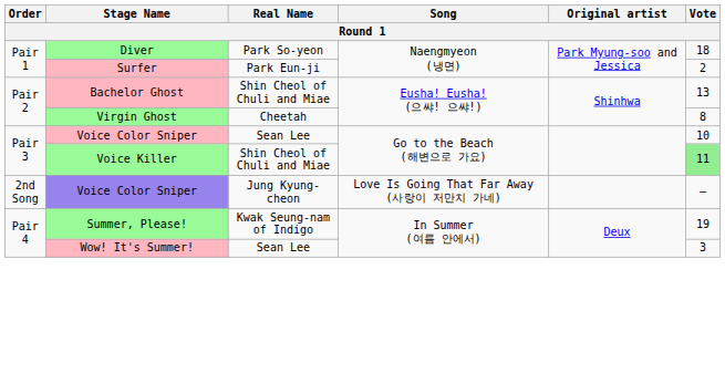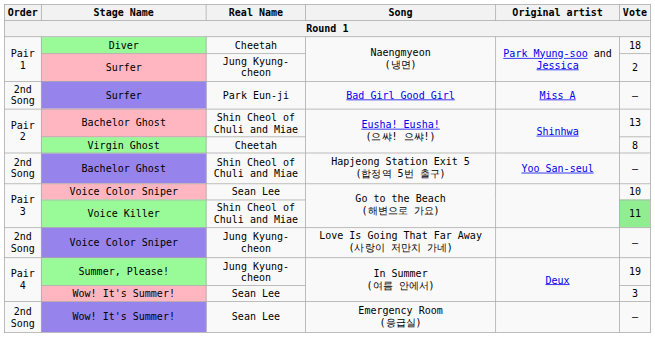Diver | Real Name: Park So-yeon -> Cheetah
Surfer / Naengmyeon (냉면) | Real Name: Park Eun-ji -> Jung Kyung-cheon
+ row: 2nd Song | Surfer | Park Eun-ji | Bad Girl Good Girl | Miss A | —
+ row: 2nd Song | Bachelor Ghost | Shin Cheol of Chuli and Miae | Hapjeong Station Exit 5 (합정역 5번 출구) | Yoo San-seul | —
Summer, Please! | Real Name: Kwak Seung-nam of Indigo -> Jung Kyung-cheon
+ row: 2nd Song | Wow! It's Summer! | Sean Lee | Emergency Room (응급실) | —
